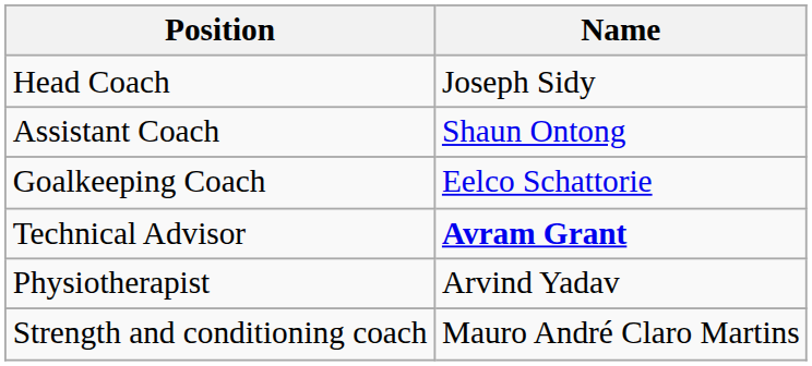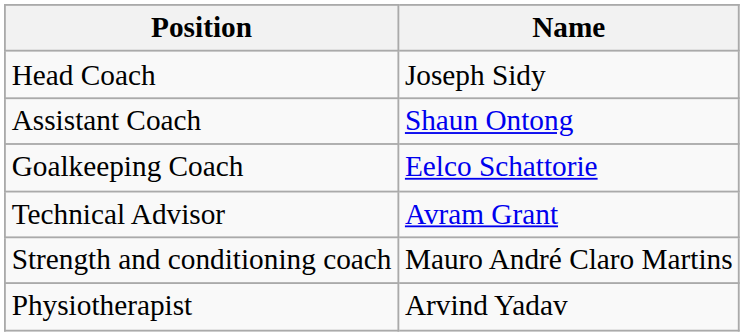Technical Advisor | Name: bold -> normal
rows swapped: Strength and conditioning coach <-> Physiotherapist
